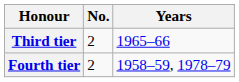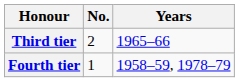Fourth tier | No.: 2 -> 1
